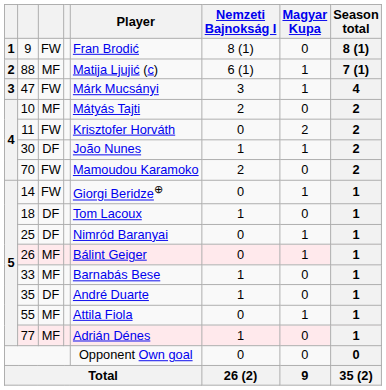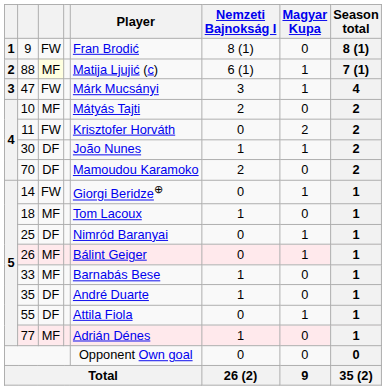88 | column 3: no background -> lightyellow background
70 | column 3: FW -> DF
18 | column 3: DF -> MF
55 | column 3: MF -> DF
